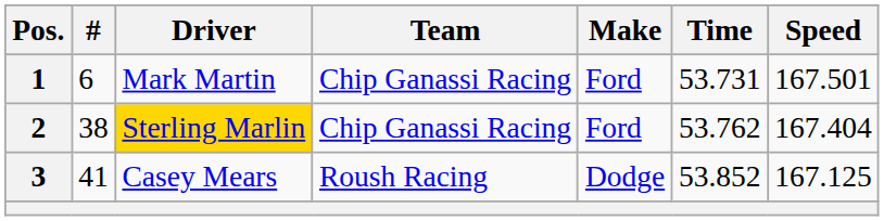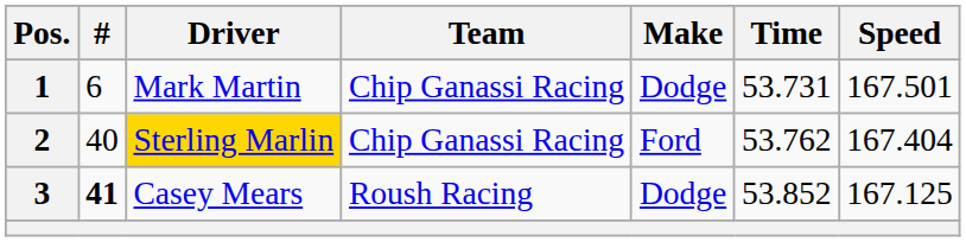1 | Make: Ford -> Dodge
2 | #: 38 -> 40
3 | #: normal -> bold
